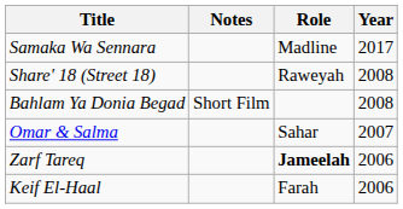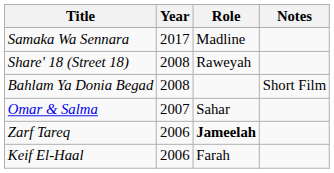columns swapped: Year <-> Notes
